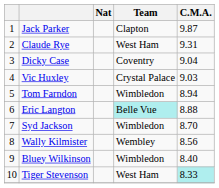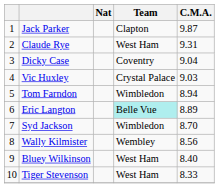Eric Langton | C.M.A.: 8.88 -> 8.89
Bluey Wilkinson | Team: Wimbledon -> West Ham
Tiger Stevenson | C.M.A.: paleturquoise background -> no background
